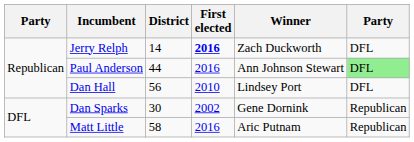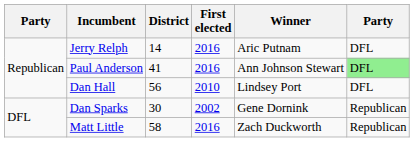Jerry Relph | First elected: bold -> normal
Jerry Relph | Winner: Zach Duckworth -> Aric Putnam
Paul Anderson | District: 44 -> 41
Matt Little | Winner: Aric Putnam -> Zach Duckworth
